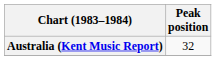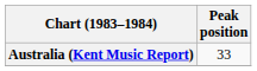Australia (Kent Music Report) | Peak position: 32 -> 33
